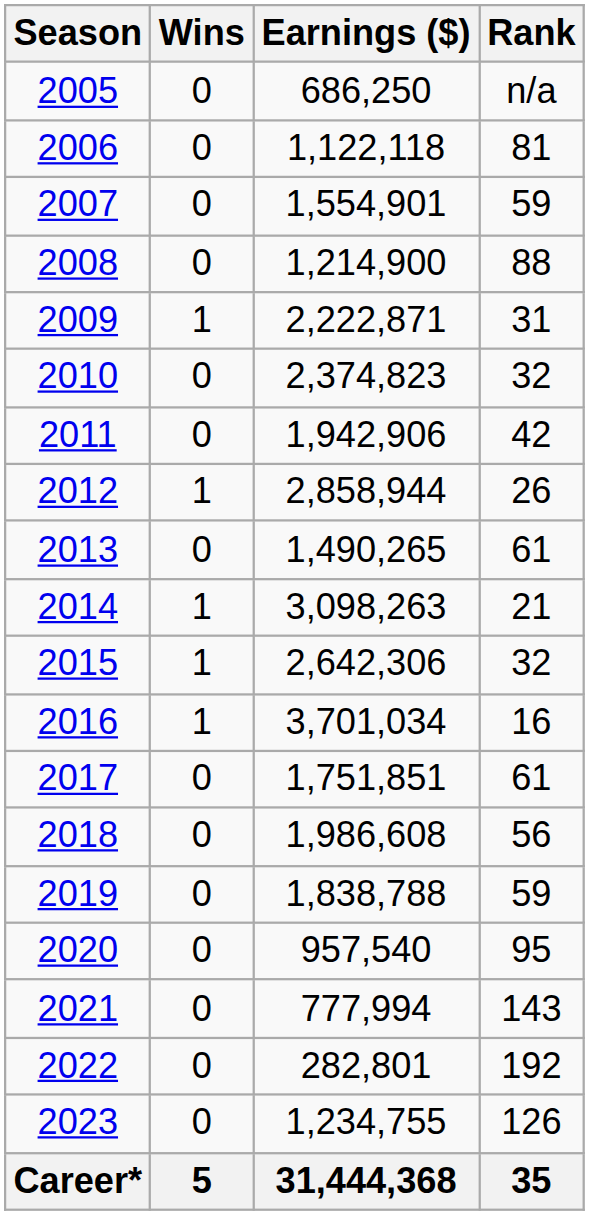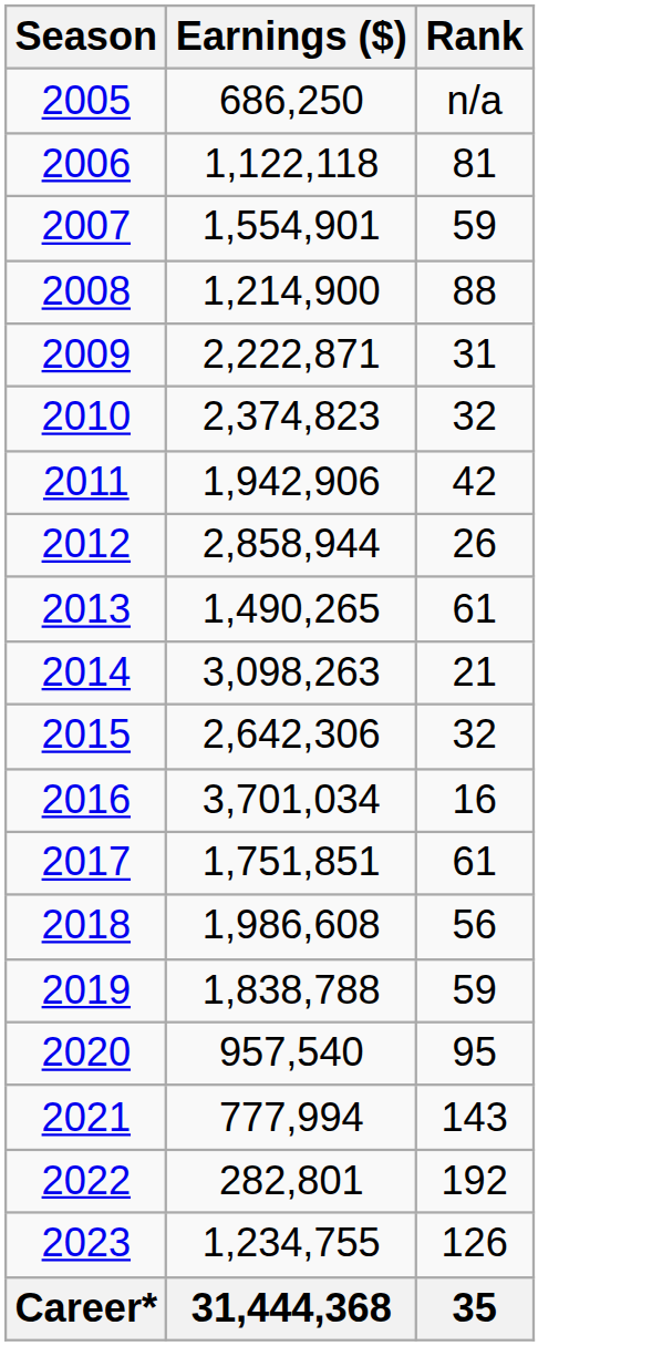- column: Wins | 0 | 0 | 0 | 0 | 1 | 0 | 0 | 1 | 0 | 1 | 1 | 1 | 0 | 0 | 0 | 0 | 0 | 0 | 0 | 5
